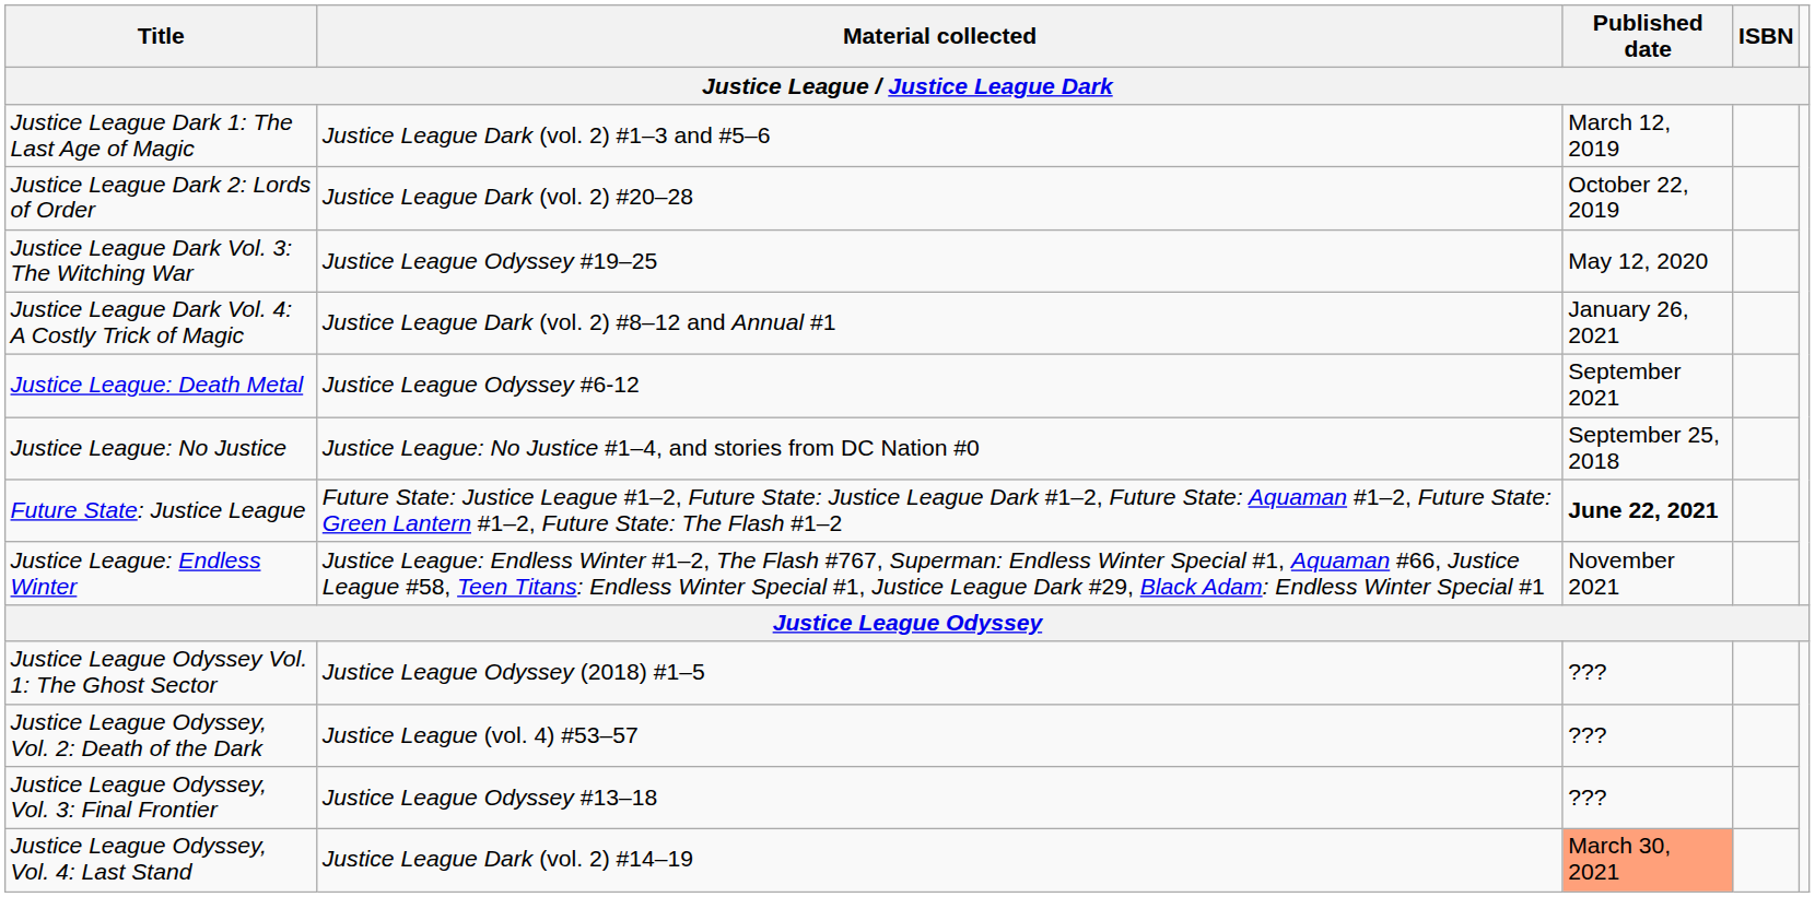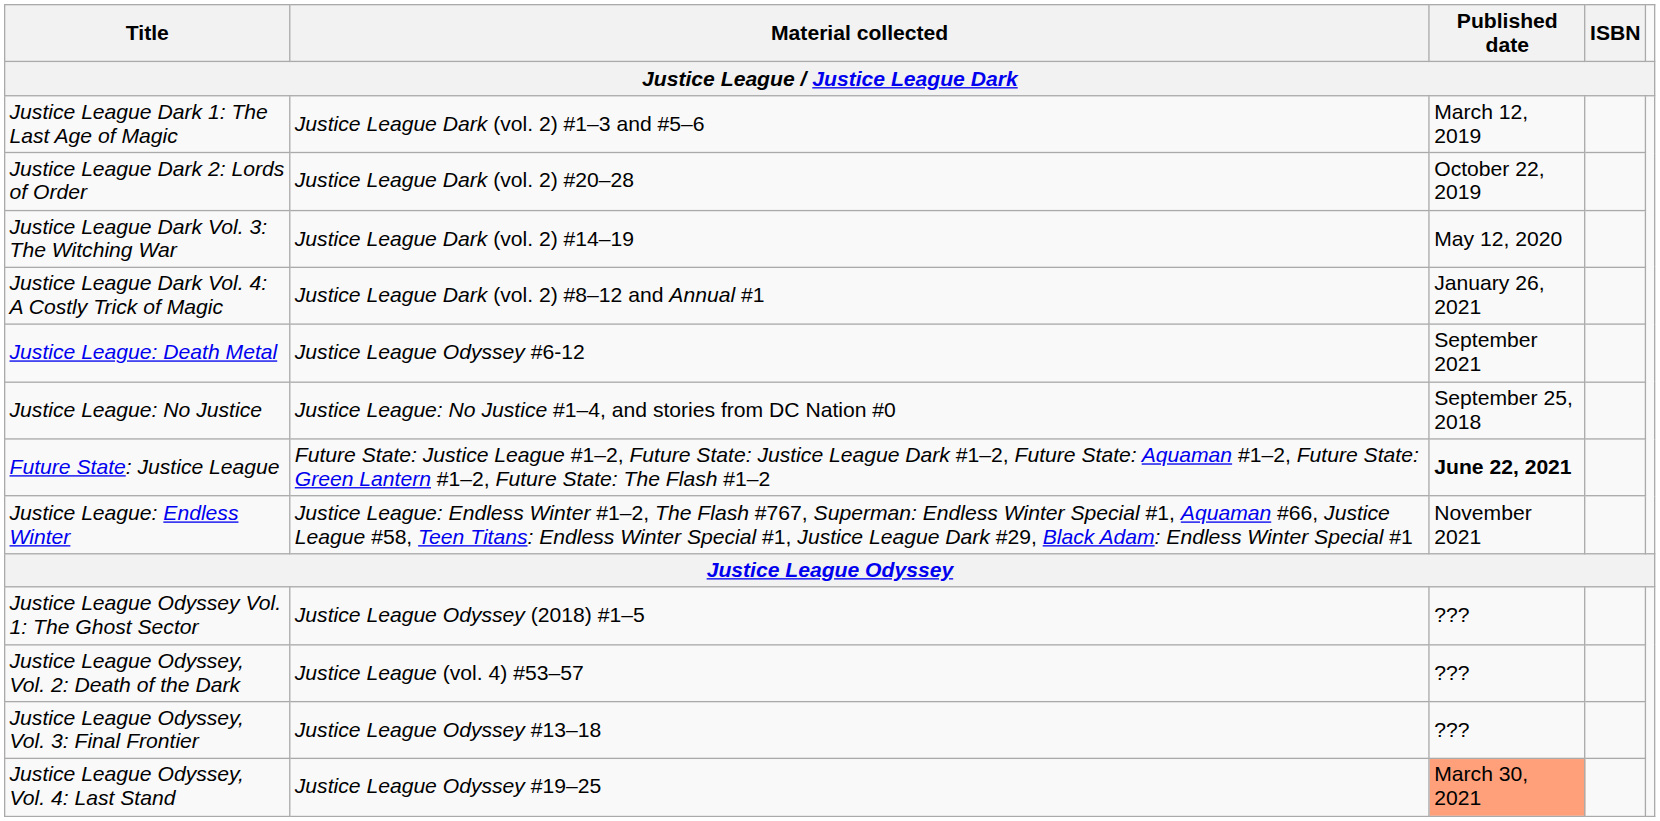Justice League Dark Vol. 3: The Witching War | Material collected: Justice League Odyssey #19–25 -> Justice League Dark (vol. 2) #14–19
Justice League Odyssey, Vol. 4: Last Stand | Material collected: Justice League Dark (vol. 2) #14–19 -> Justice League Odyssey #19–25
